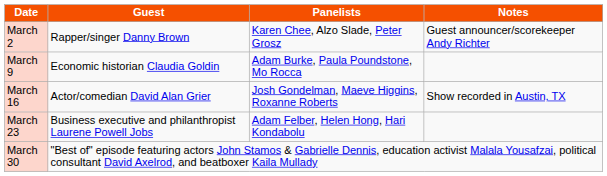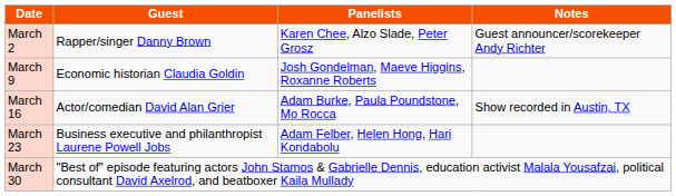March 9 | Panelists: Adam Burke, Paula Poundstone, Mo Rocca -> Josh Gondelman, Maeve Higgins, Roxanne Roberts
March 16 | Panelists: Josh Gondelman, Maeve Higgins, Roxanne Roberts -> Adam Burke, Paula Poundstone, Mo Rocca
